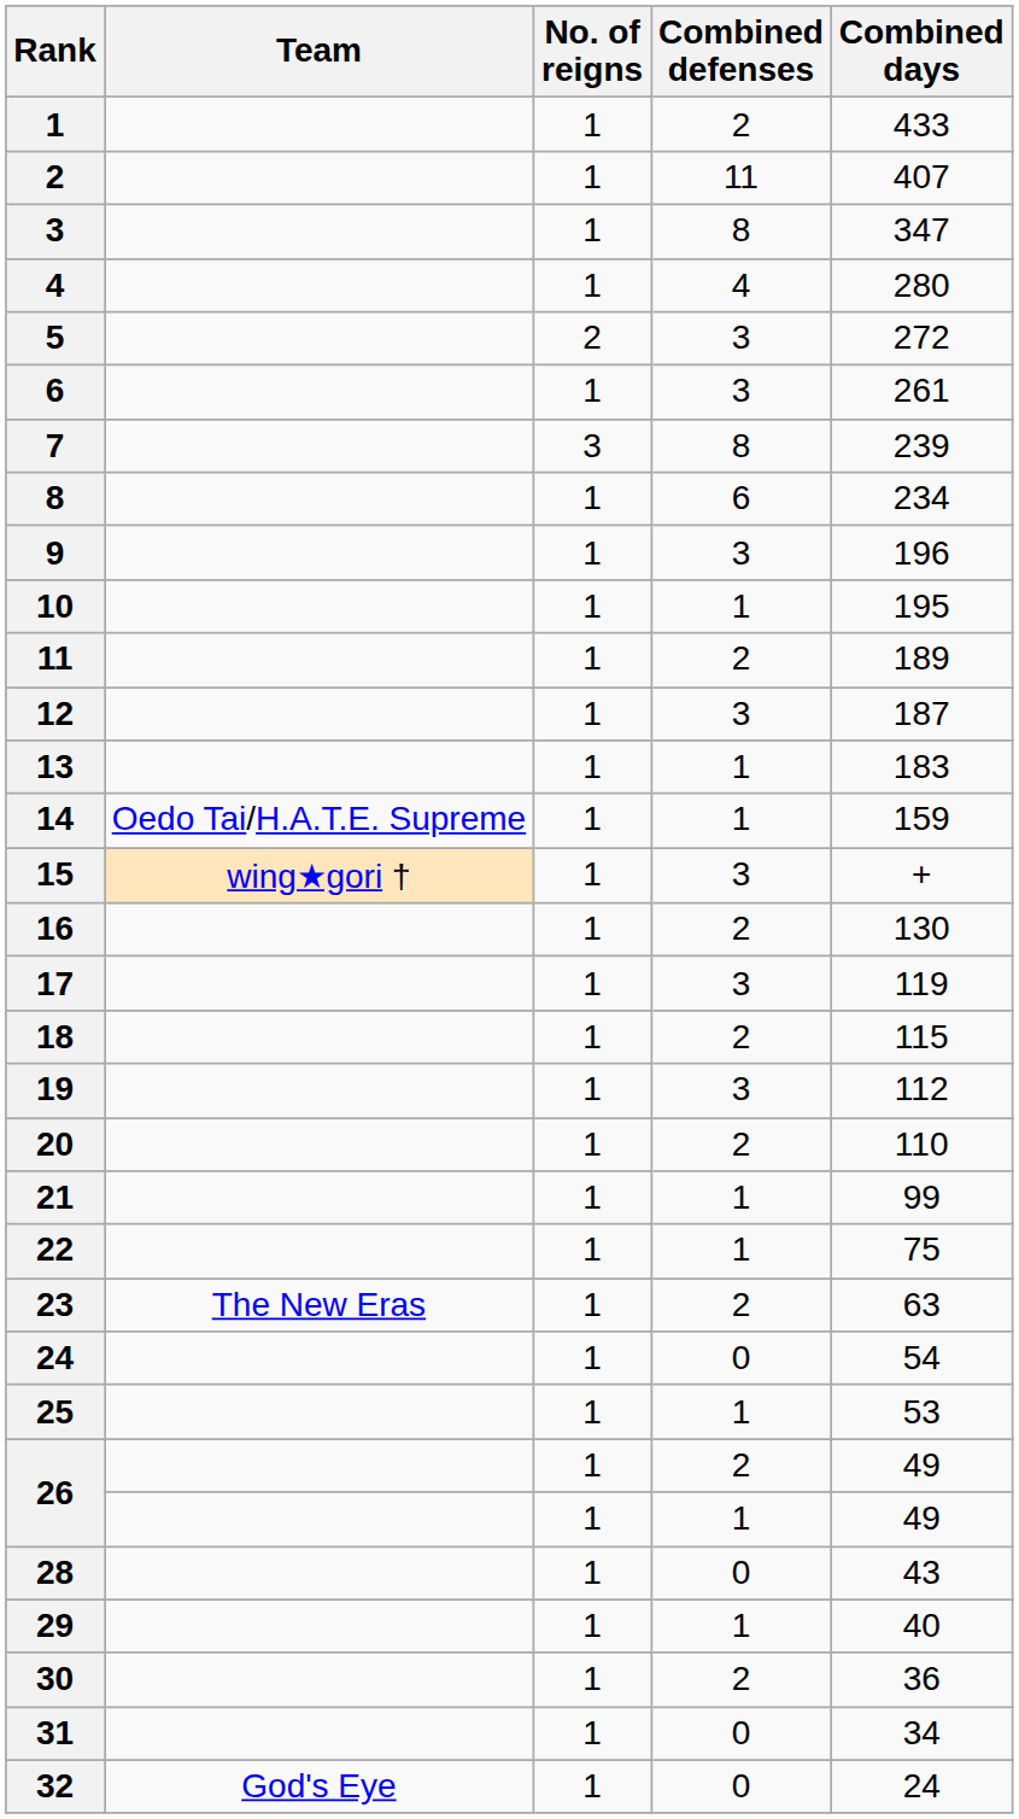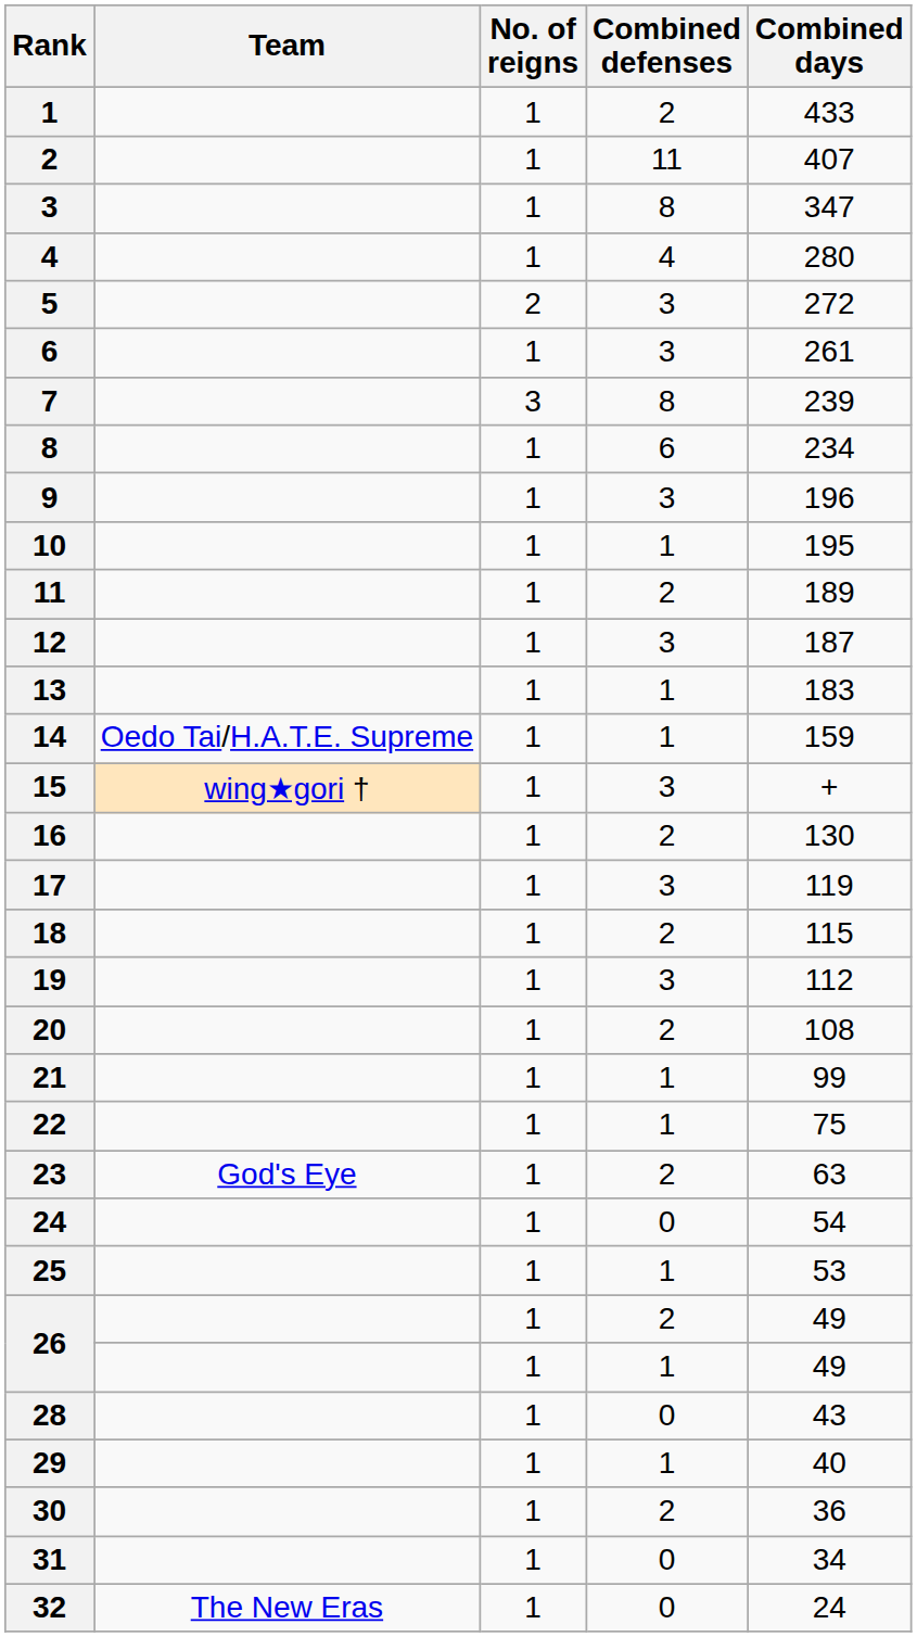20 | Combined days: 110 -> 108
23 | Team: The New Eras -> God's Eye
32 | Team: God's Eye -> The New Eras
